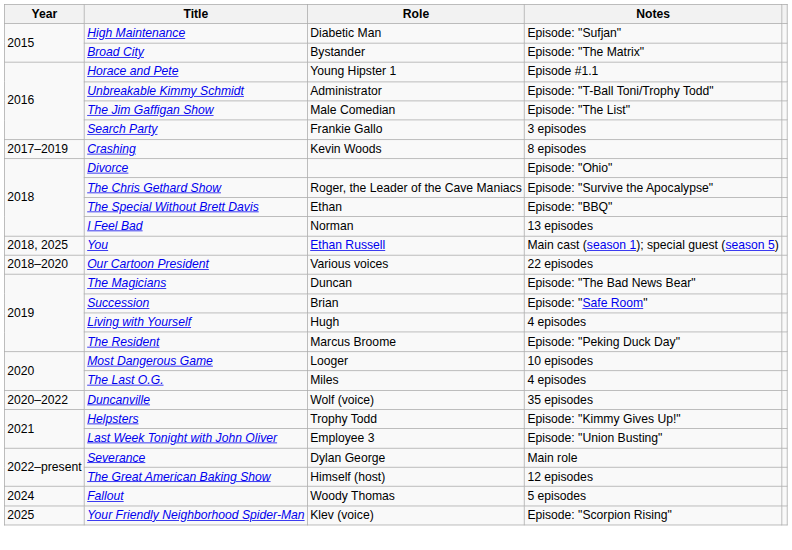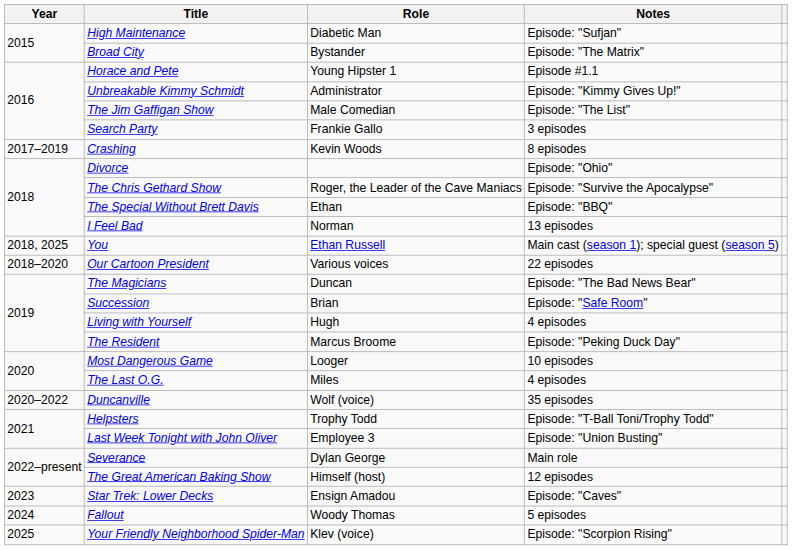Unbreakable Kimmy Schmidt | Notes: Episode: "T-Ball Toni/Trophy Todd" -> Episode: "Kimmy Gives Up!"
Helpsters | Notes: Episode: "Kimmy Gives Up!" -> Episode: "T-Ball Toni/Trophy Todd"
+ row: 2023 | Star Trek: Lower Decks | Ensign Amadou | Episode: "Caves"
